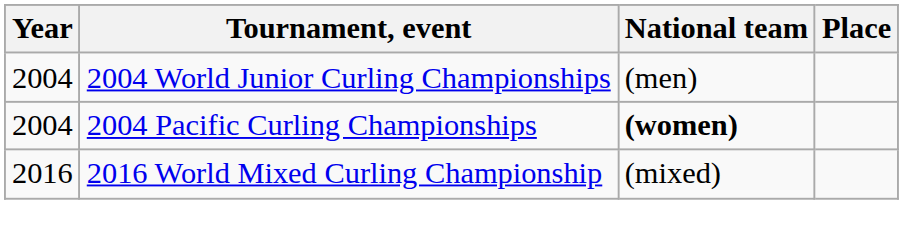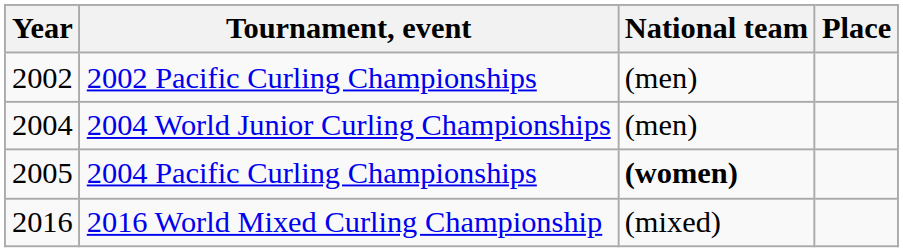+ row: 2002 | 2002 Pacific Curling Championships | (men)
2004 Pacific Curling Championships | Year: 2004 -> 2005
